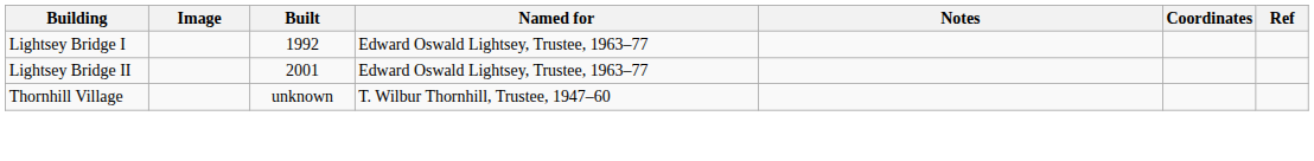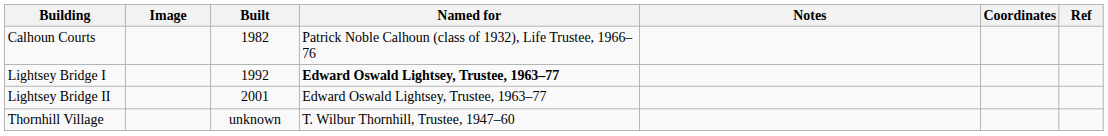+ row: Calhoun Courts | 1982 | Patrick Noble Calhoun (class of 1932), Life Trustee, 1966–76
Lightsey Bridge I | Named for: normal -> bold
